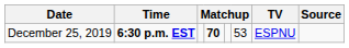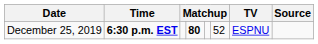December 25, 2019 | column 4: 70 -> 80
December 25, 2019 | column 6: 53 -> 52
